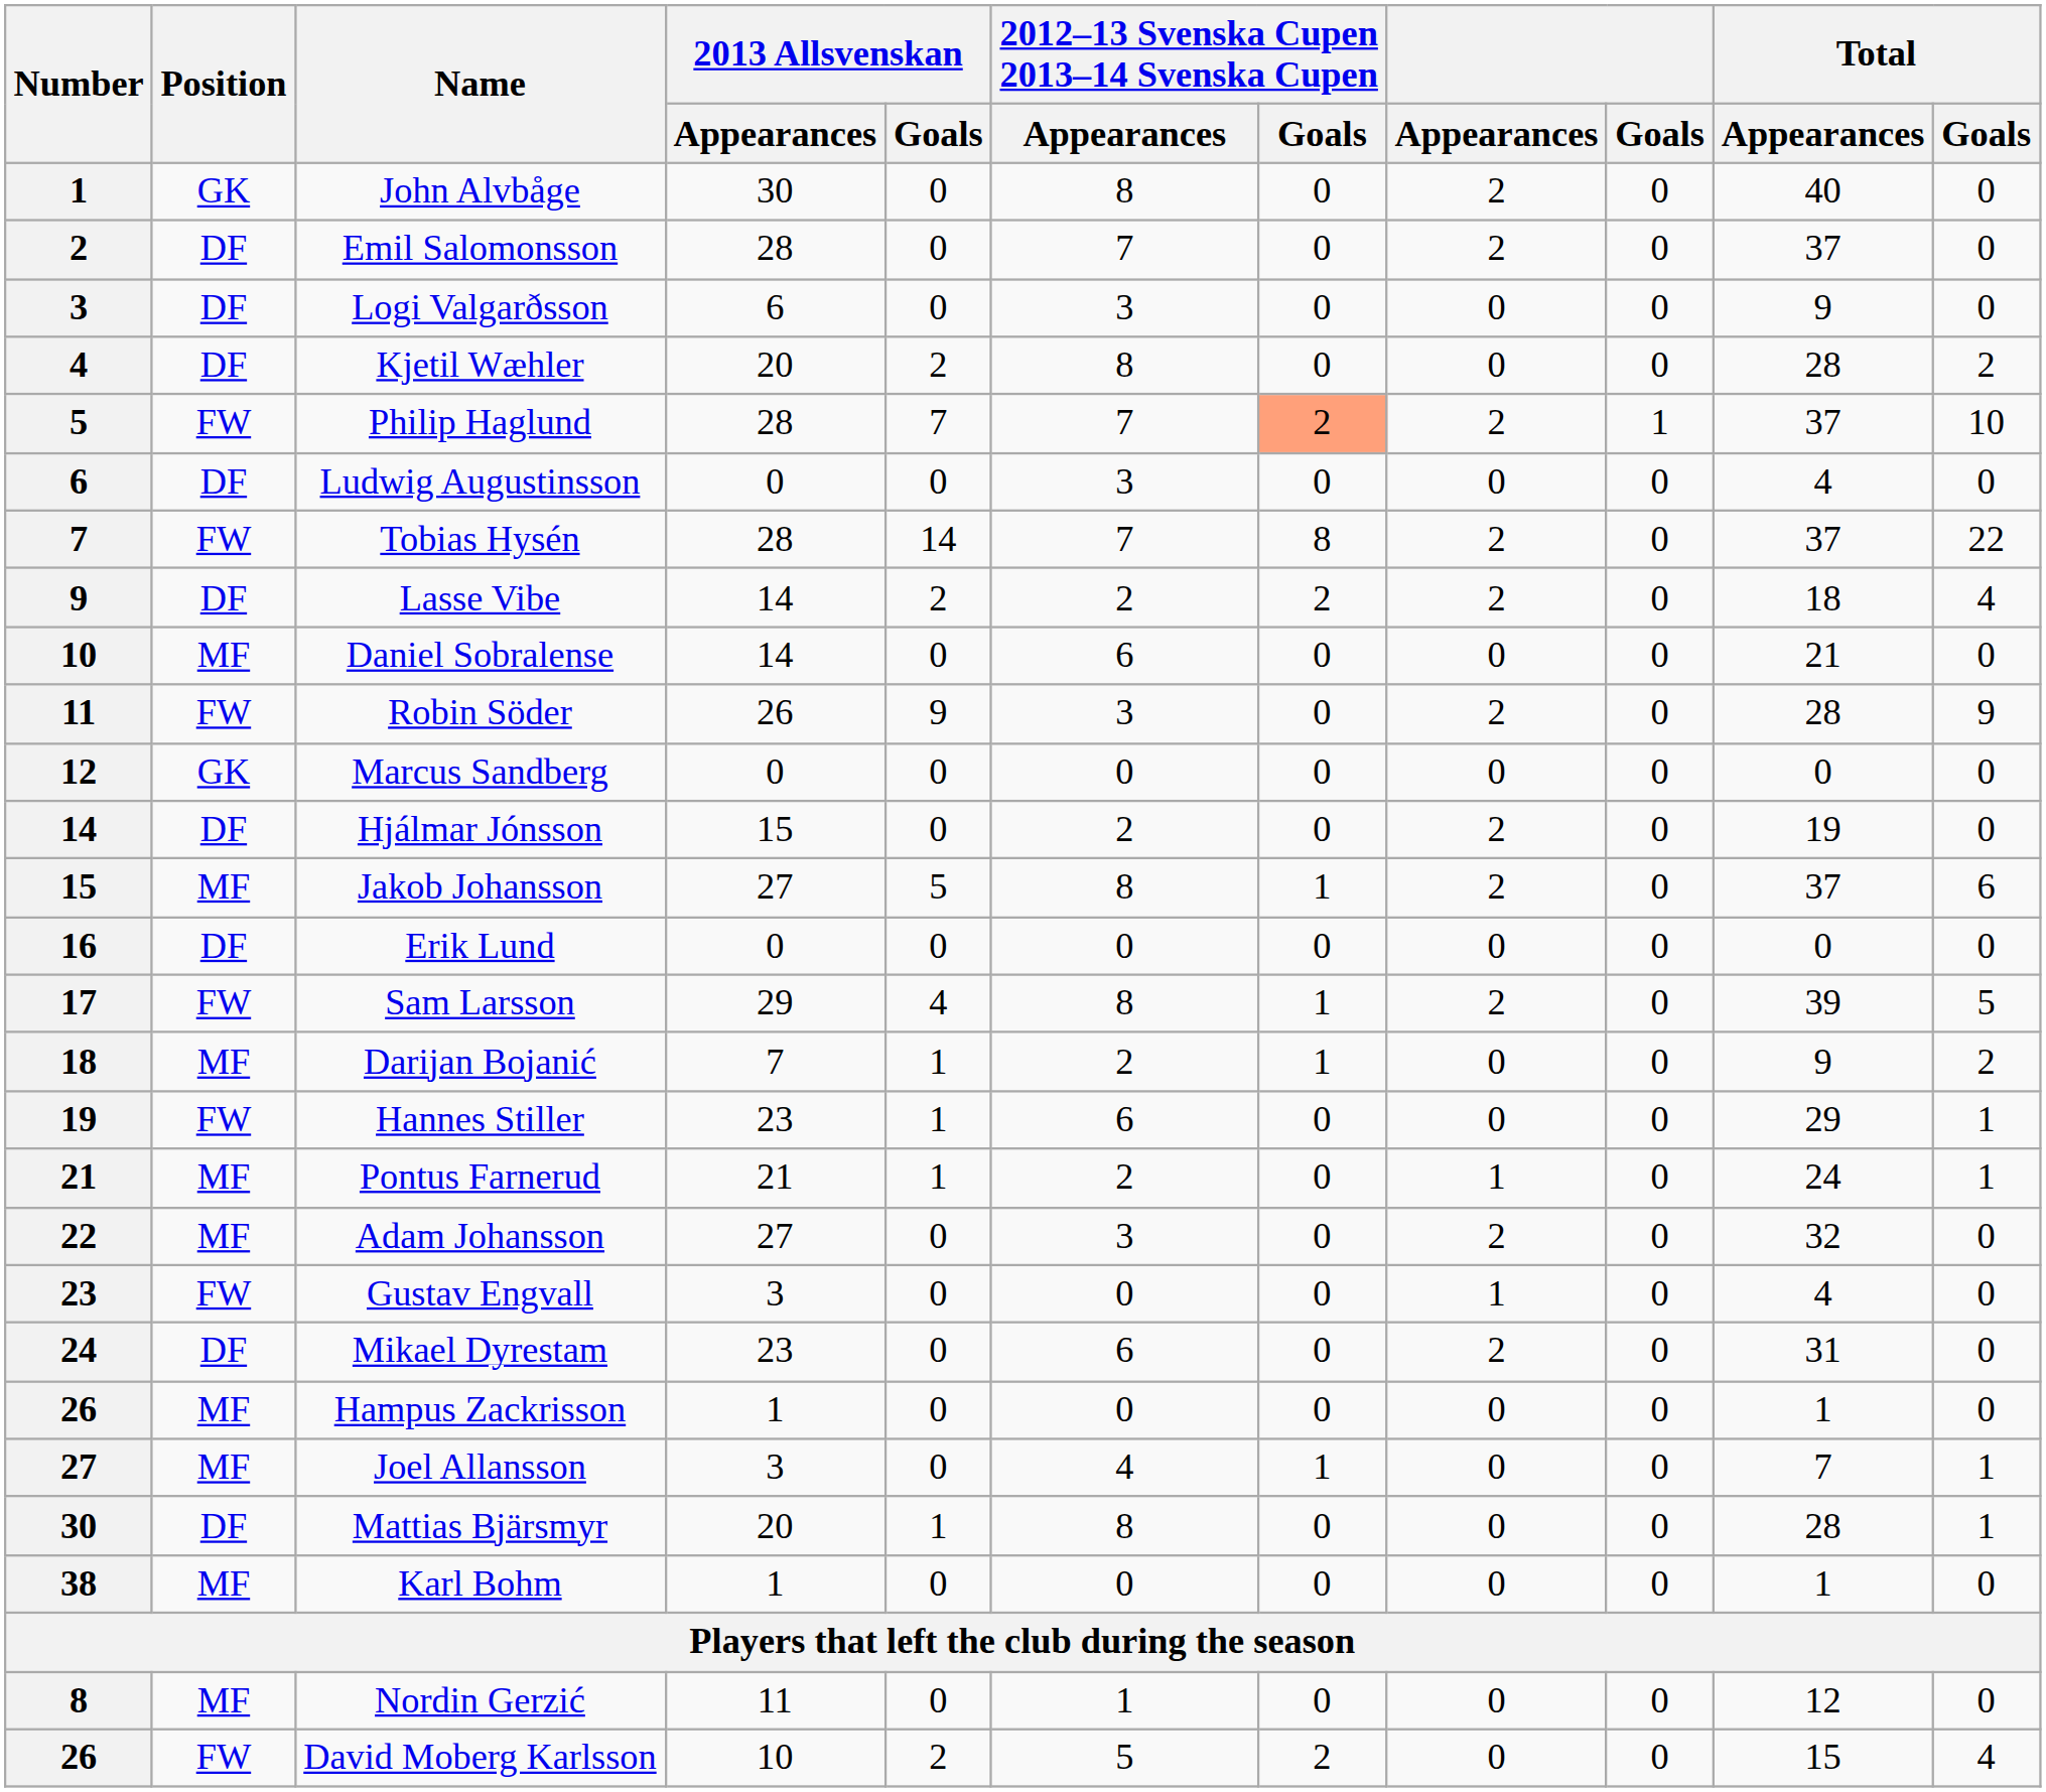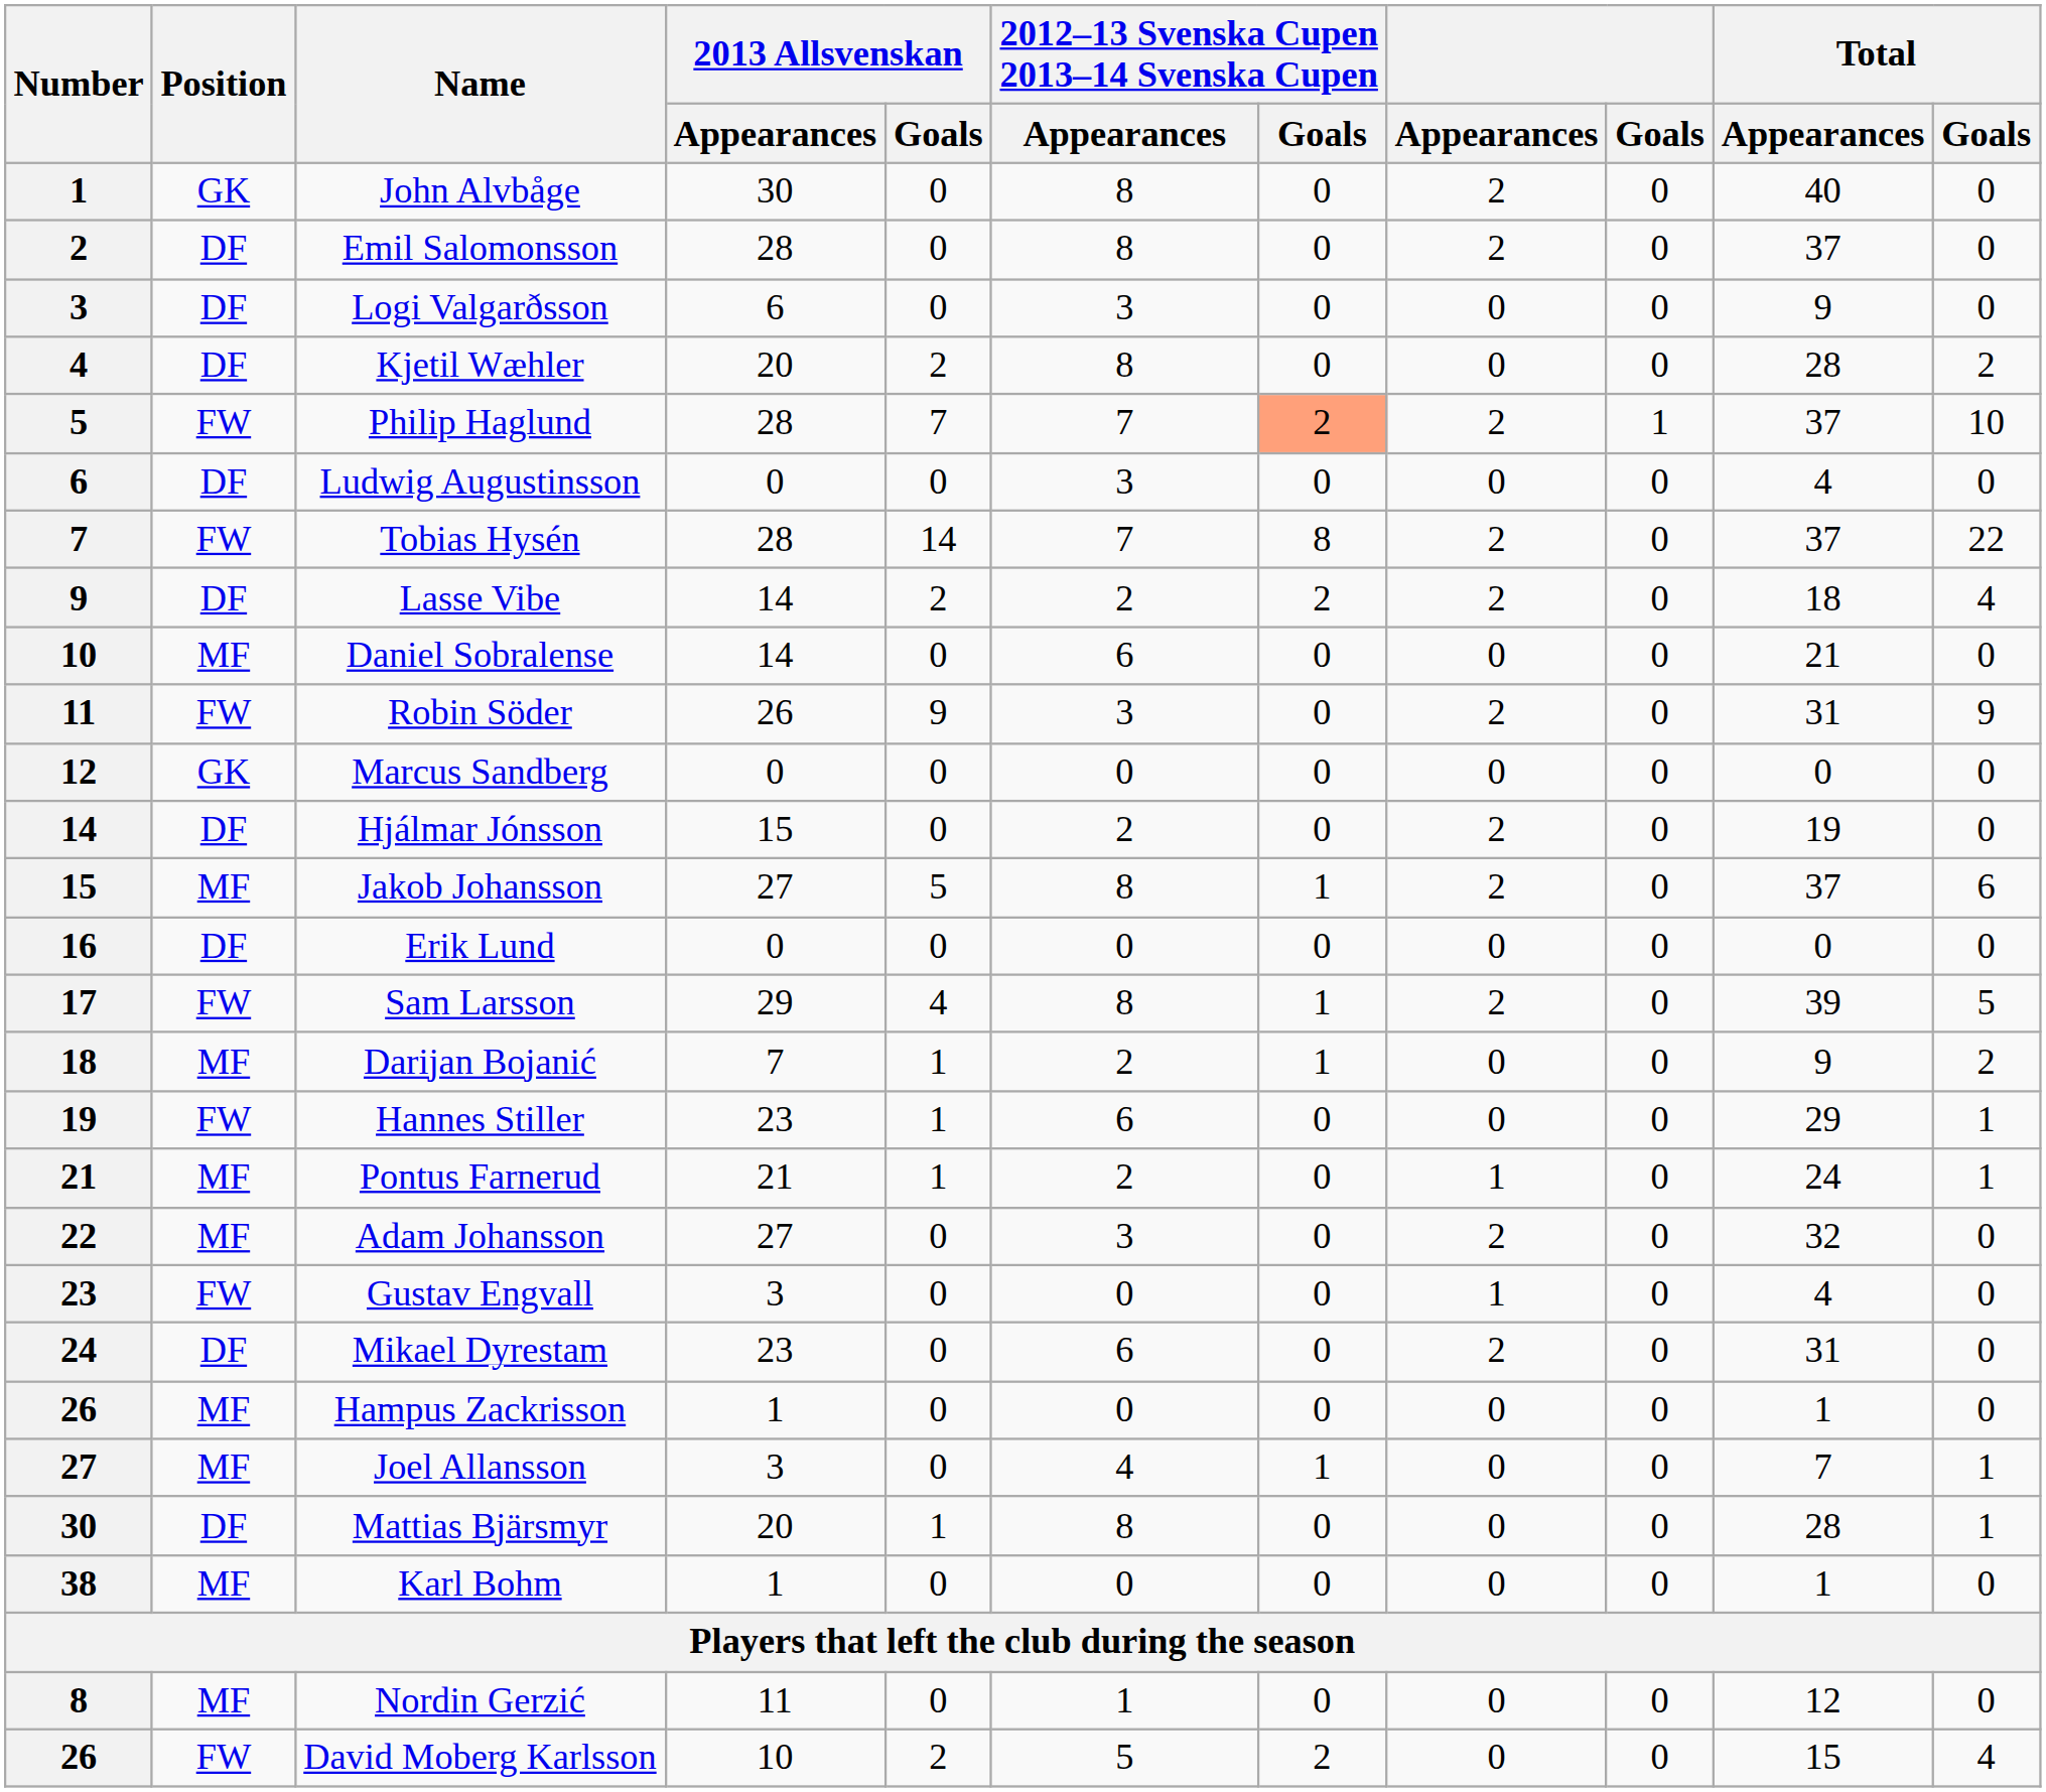Emil Salomonsson | 2012–13 Svenska Cupen 2013–14 Svenska Cupen / Appearances: 7 -> 8
Robin Söder | Total / Appearances: 28 -> 31
